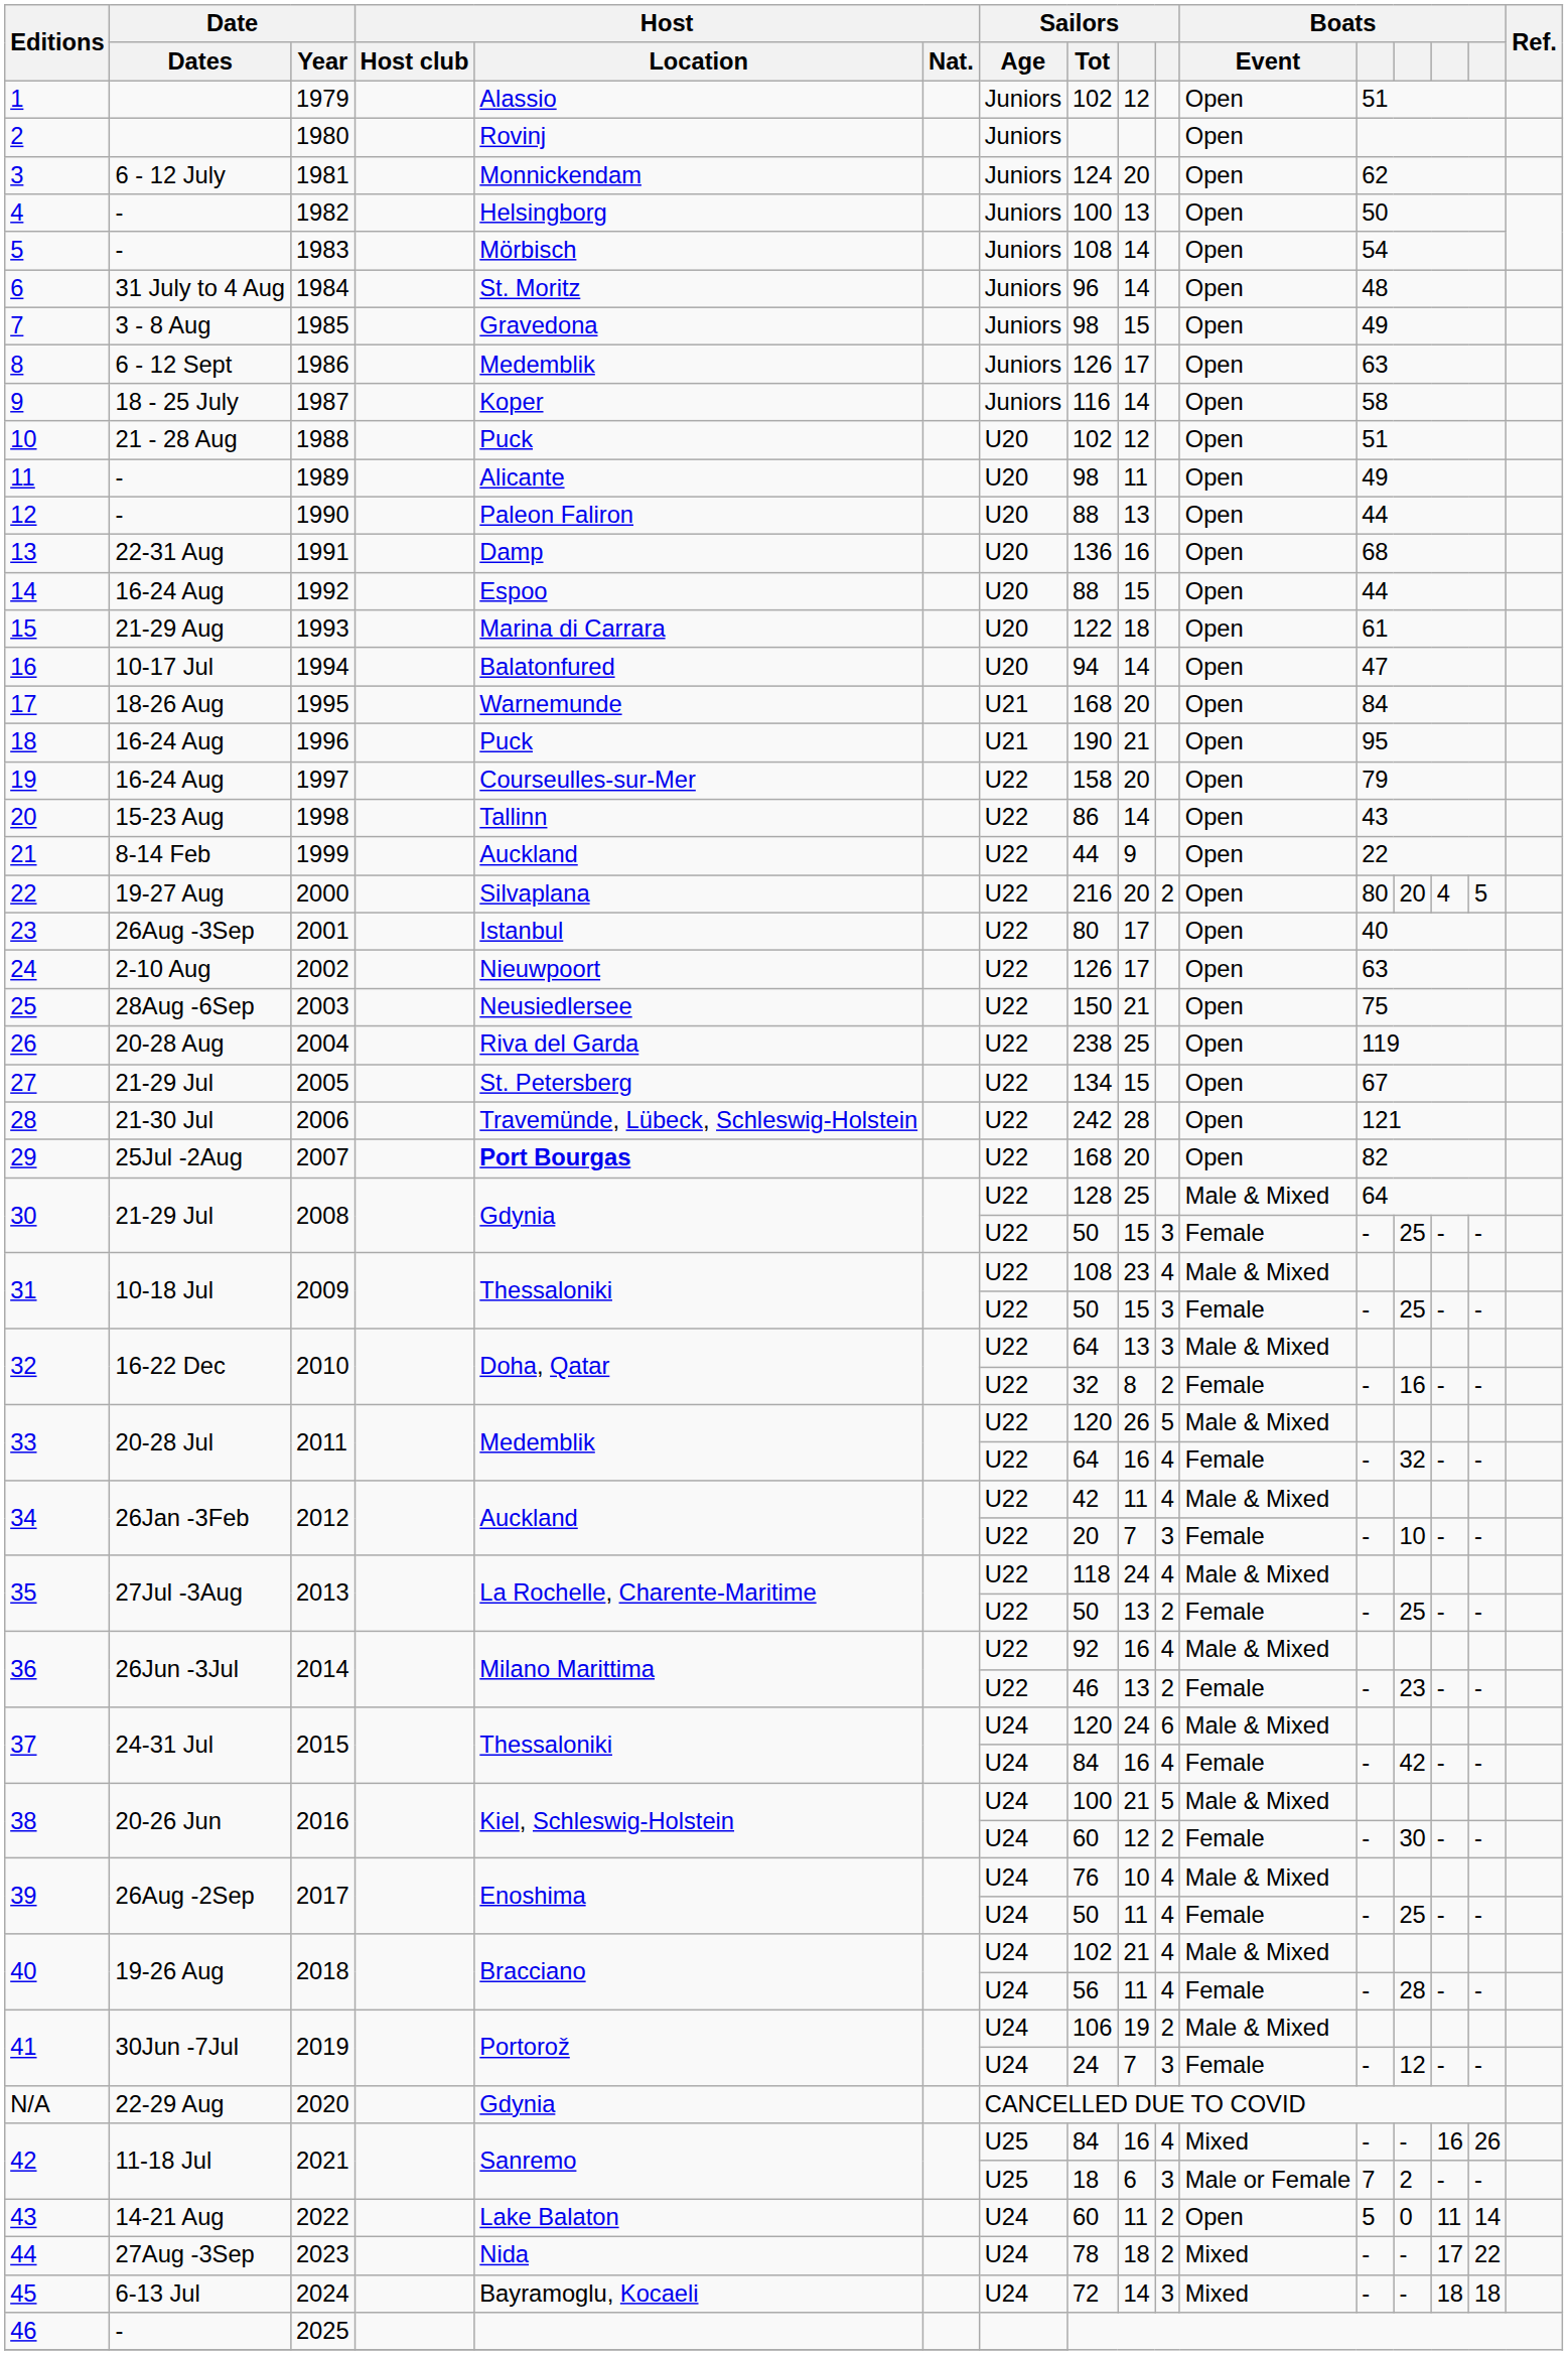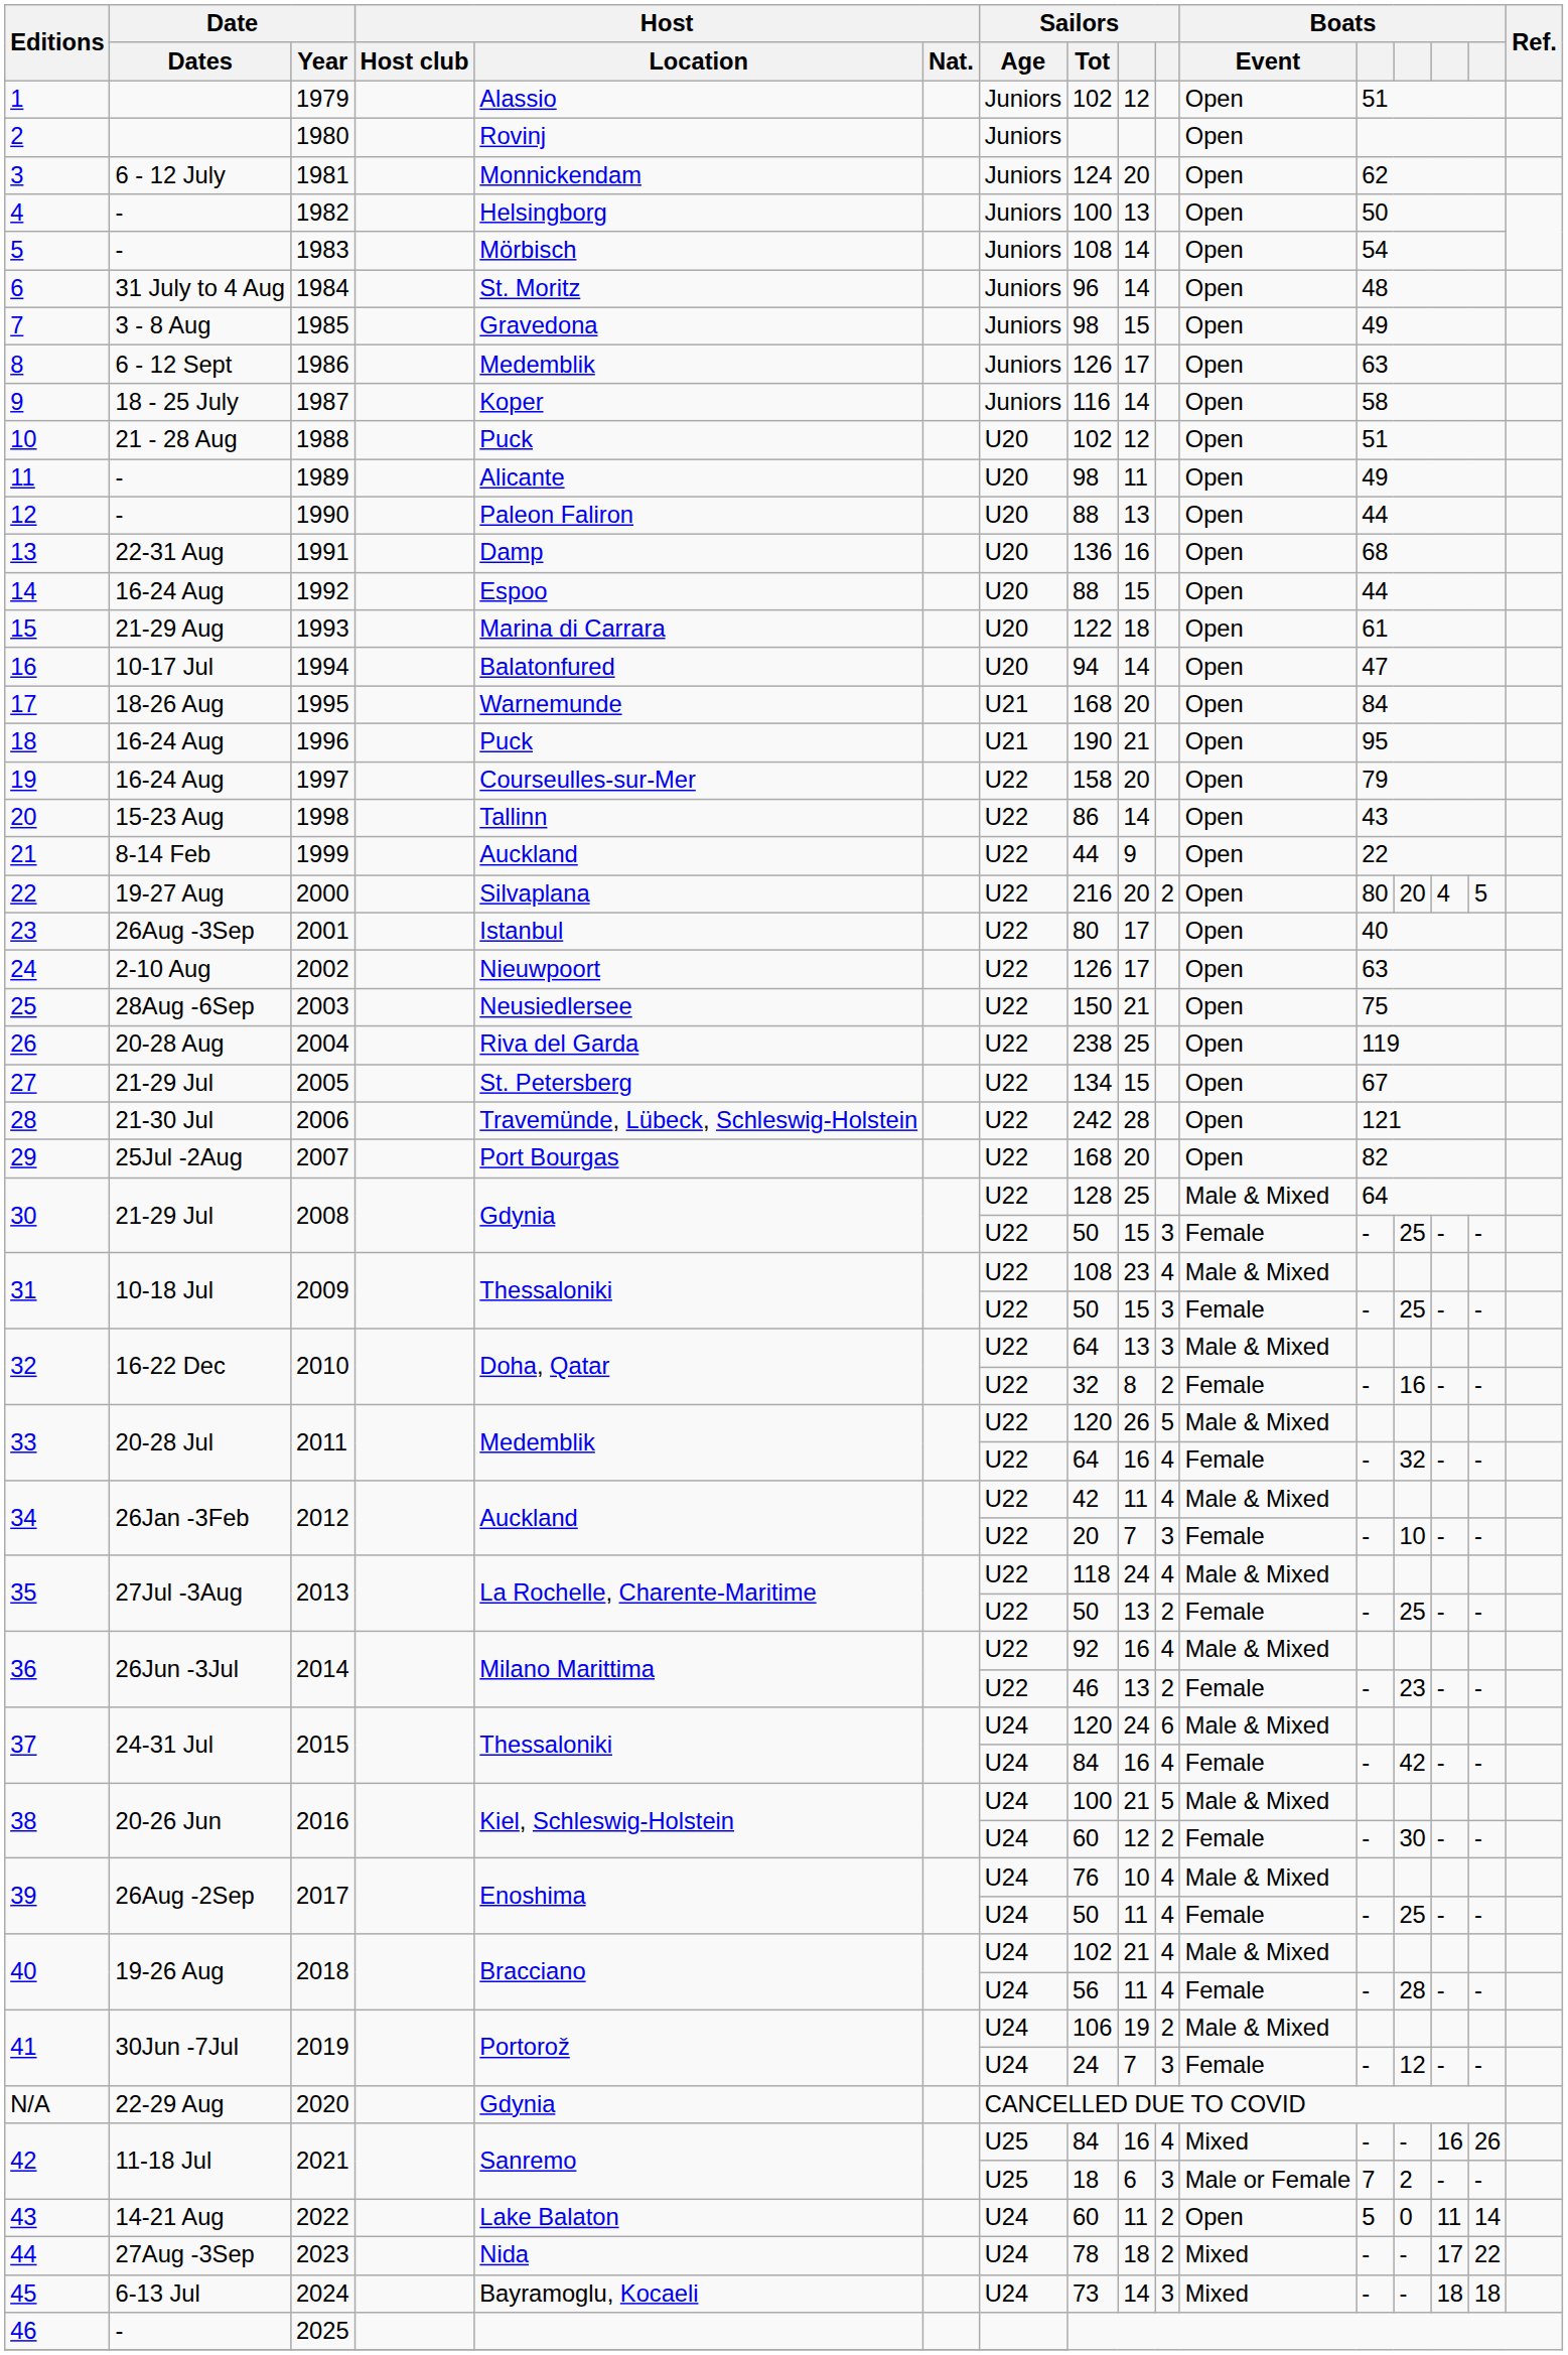29 | Host / Location: bold -> normal
45 | Sailors / Tot: 72 -> 73
